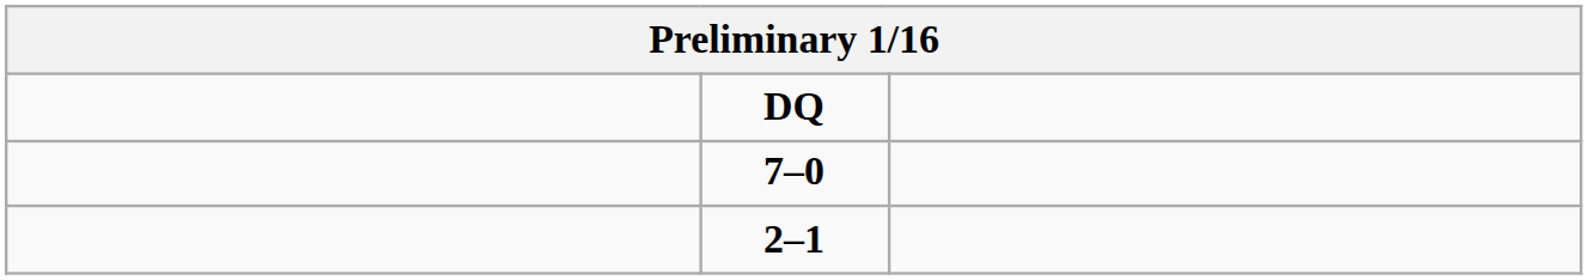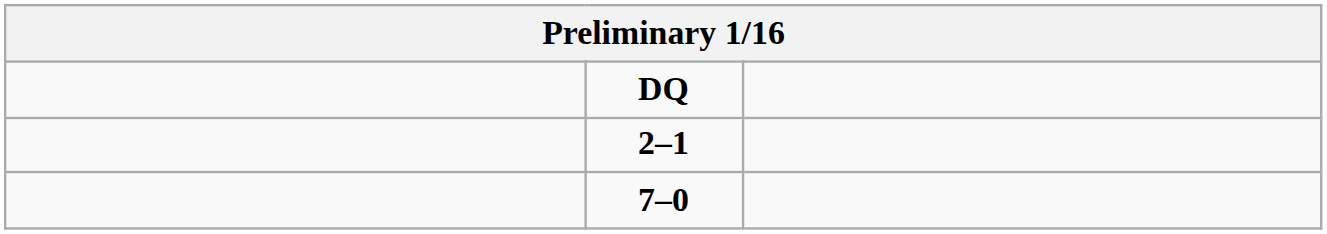rows swapped: 7–0 <-> 2–1
